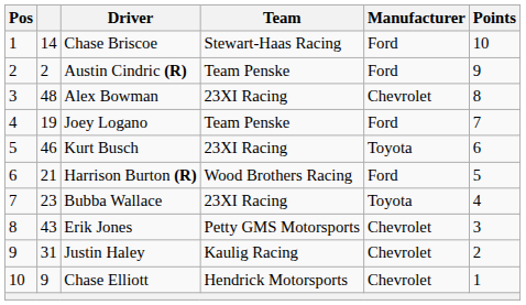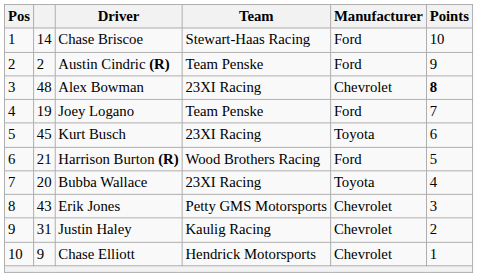Alex Bowman | Points: normal -> bold
Kurt Busch | column 2: 46 -> 45
Bubba Wallace | column 2: 23 -> 20
